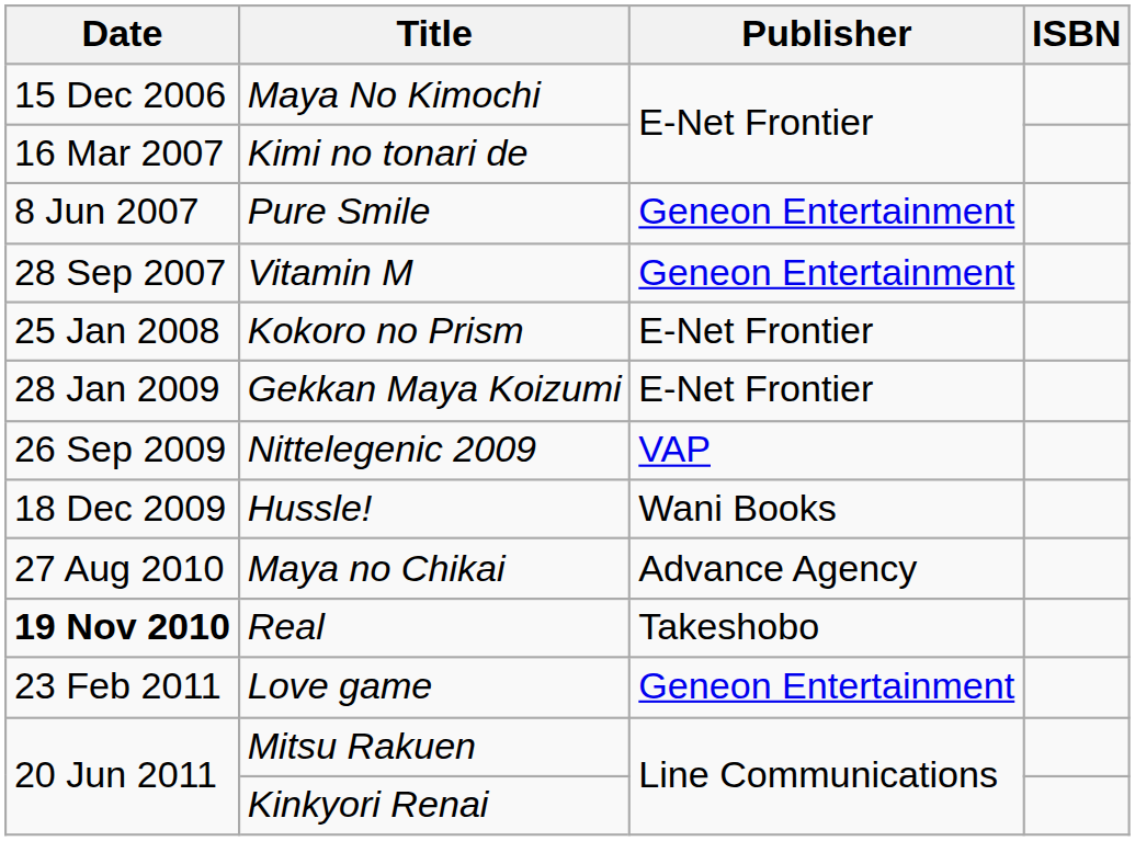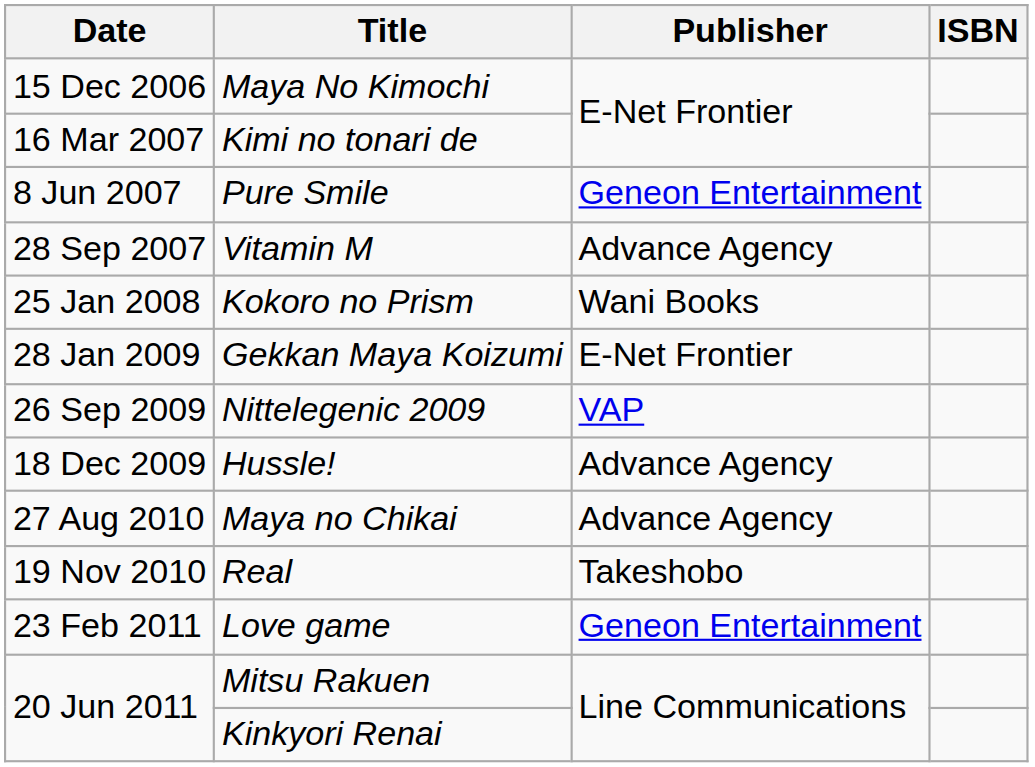Vitamin M | Publisher: Geneon Entertainment -> Advance Agency
Kokoro no Prism | Publisher: E-Net Frontier -> Wani Books
Hussle! | Publisher: Wani Books -> Advance Agency
Real | Date: bold -> normal
